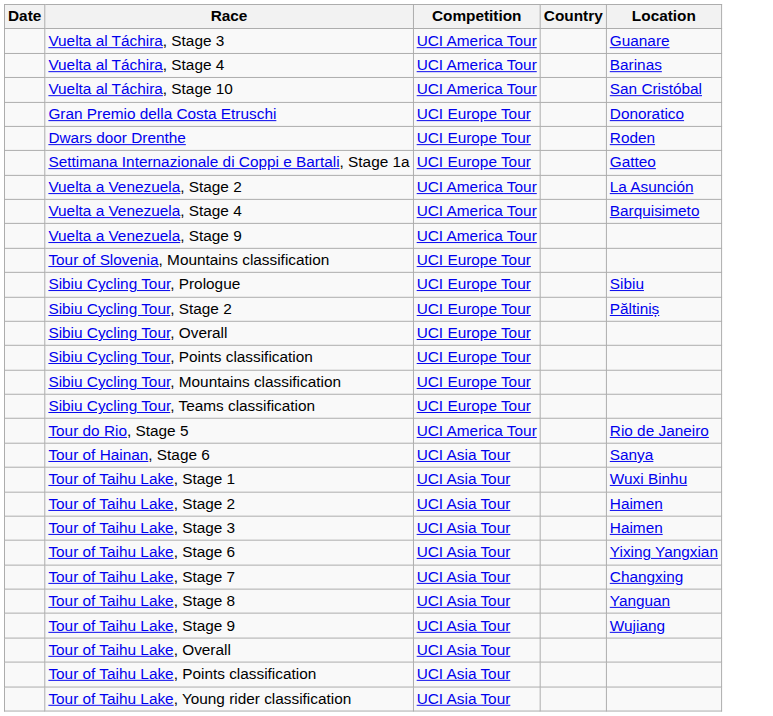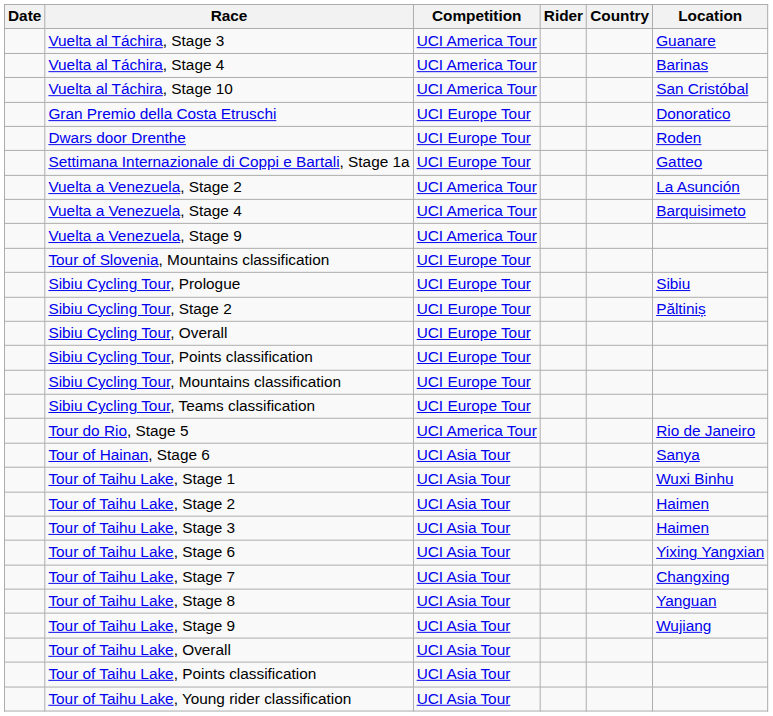+ column: Rider
